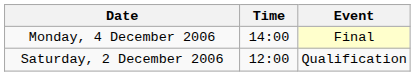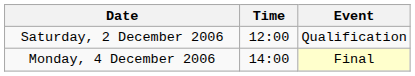rows swapped: Saturday, 2 December 2006 <-> Monday, 4 December 2006
